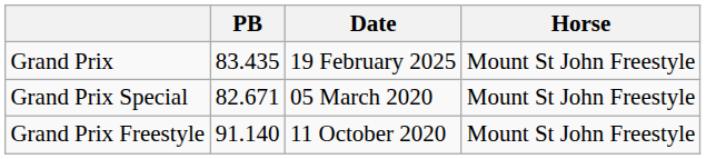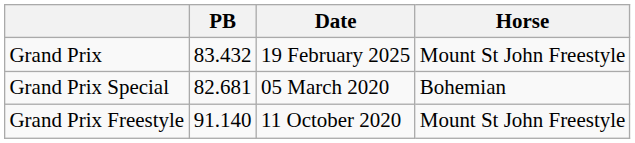Grand Prix | PB: 83.435 -> 83.432
Grand Prix Special | PB: 82.671 -> 82.681
Grand Prix Special | Horse: Mount St John Freestyle -> Bohemian
